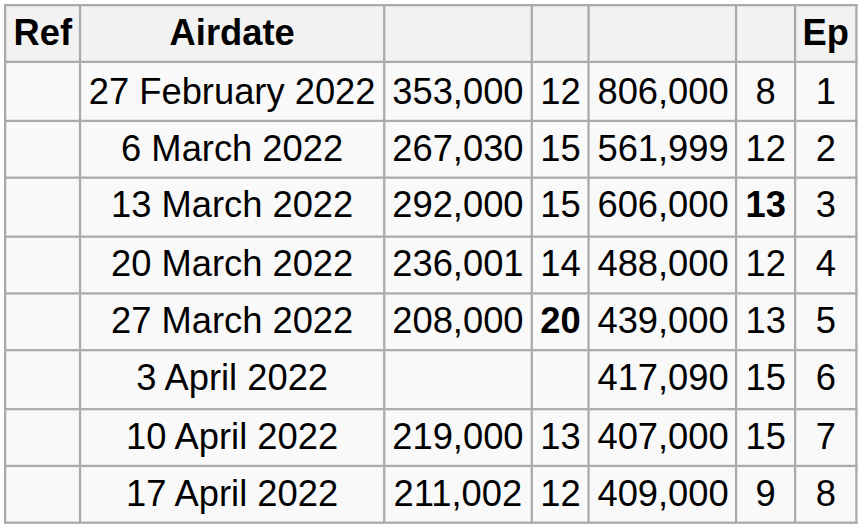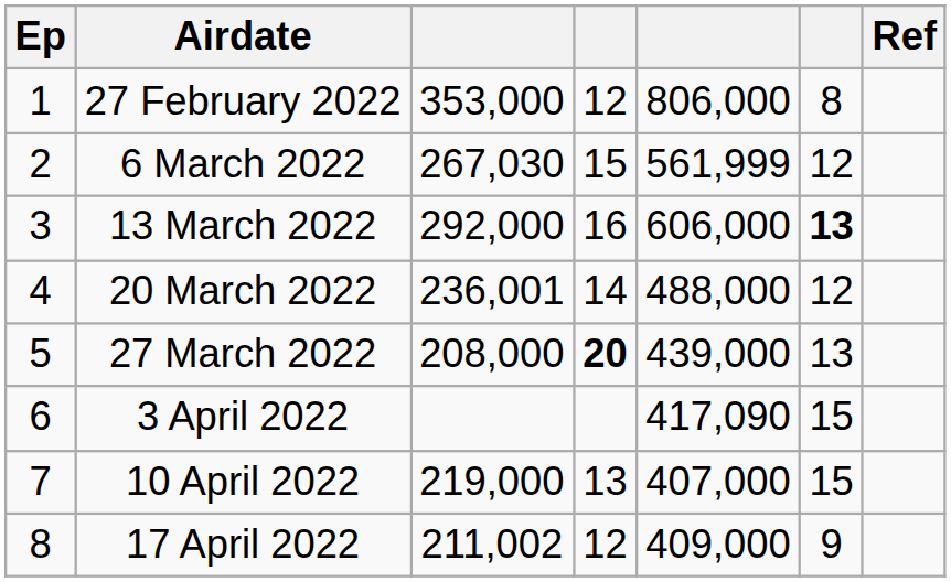columns swapped: Ep <-> Ref
13 March 2022 | column 4: 15 -> 16
